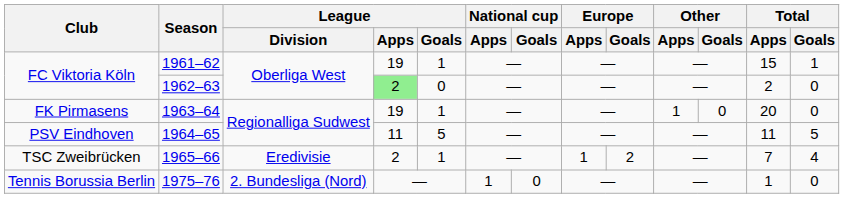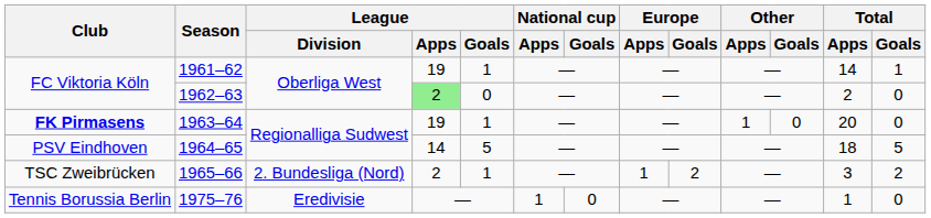1961–62 | Total / Apps: 15 -> 14
1963–64 | Club: normal -> bold
1964–65 | League / Apps: 11 -> 14
1964–65 | Total / Apps: 11 -> 18
1965–66 | League / Division: Eredivisie -> 2. Bundesliga (Nord)
1965–66 | Total / Apps: 7 -> 3
1965–66 | Total / Goals: 4 -> 2
1975–76 | League / Division: 2. Bundesliga (Nord) -> Eredivisie
